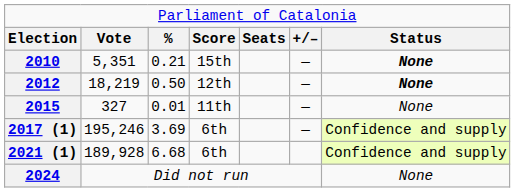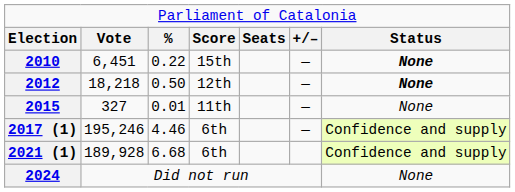2010 | column 2: 5,351 -> 6,451
2010 | column 3: 0.21 -> 0.22
2012 | column 2: 18,219 -> 18,218
2017 (1) | column 3: 3.69 -> 4.46
